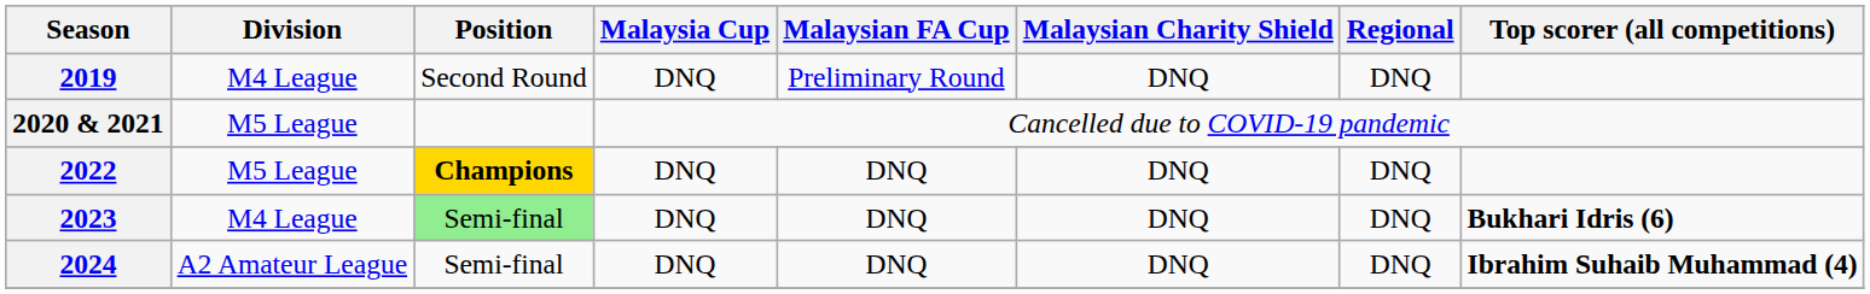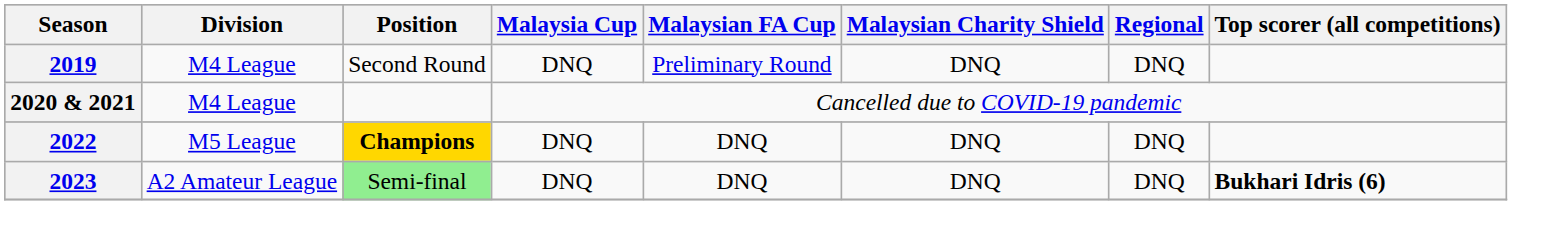2020 & 2021 | Division: M5 League -> M4 League
2023 | Division: M4 League -> A2 Amateur League
- row: 2024 | A2 Amateur League | Semi-final | DNQ | DNQ | DNQ | DNQ | Ibrahim Suhaib Muhammad (4)
